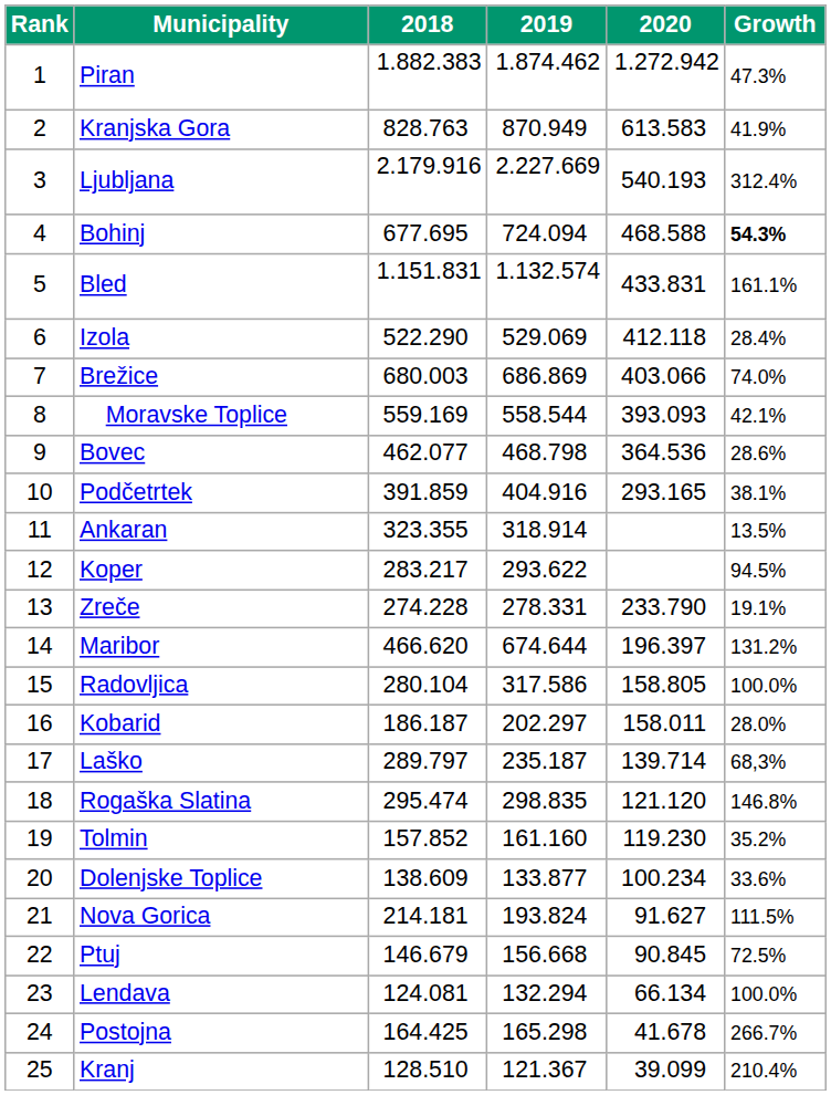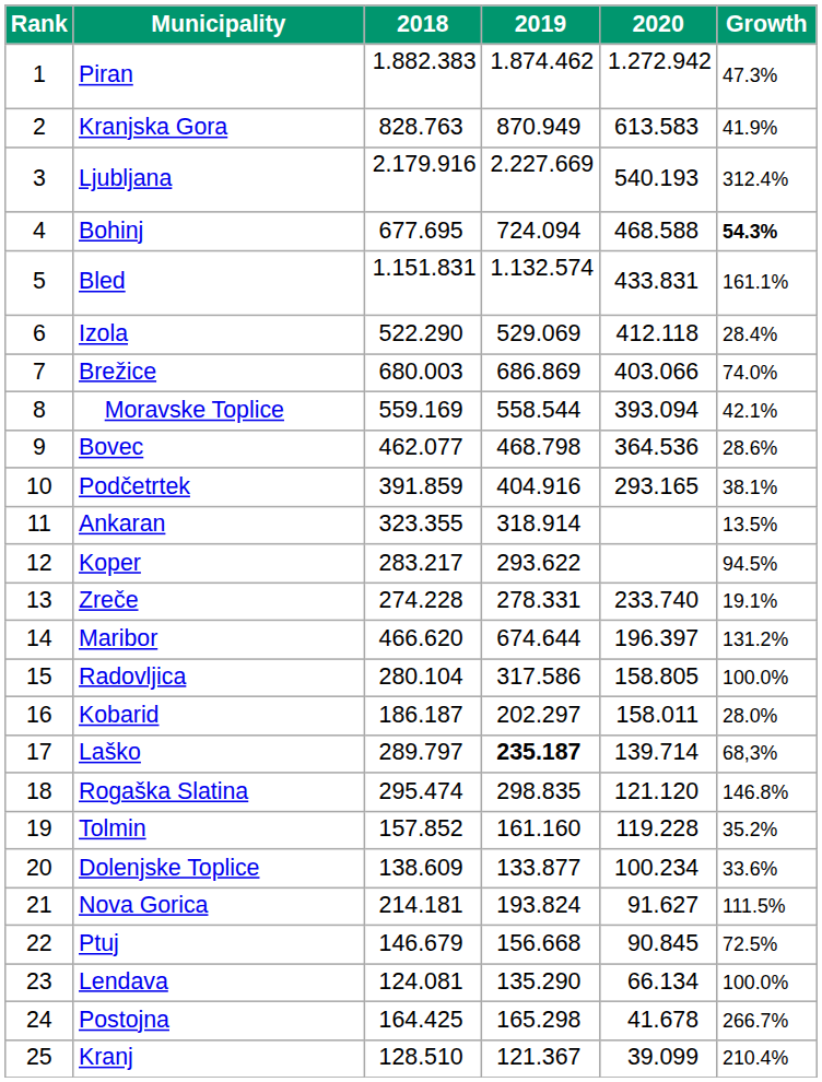Moravske Toplice | 2020: 393.093 -> 393.094
Zreče | 2020: 233.790 -> 233.740
Laško | 2019: normal -> bold
Tolmin | 2020: 119.230 -> 119.228
Lendava | 2019: 132.294 -> 135.290
